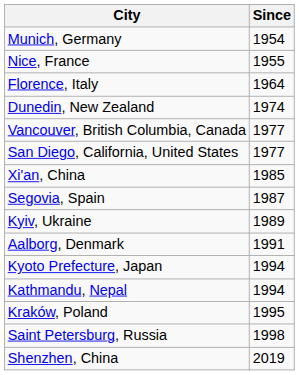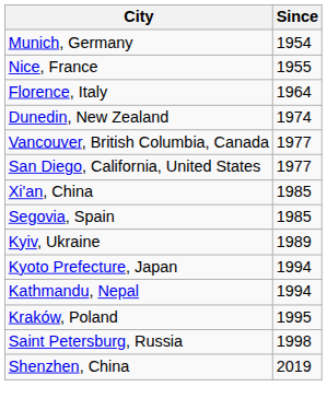Segovia, Spain | Since: 1987 -> 1985
- row: Aalborg, Denmark | 1991
